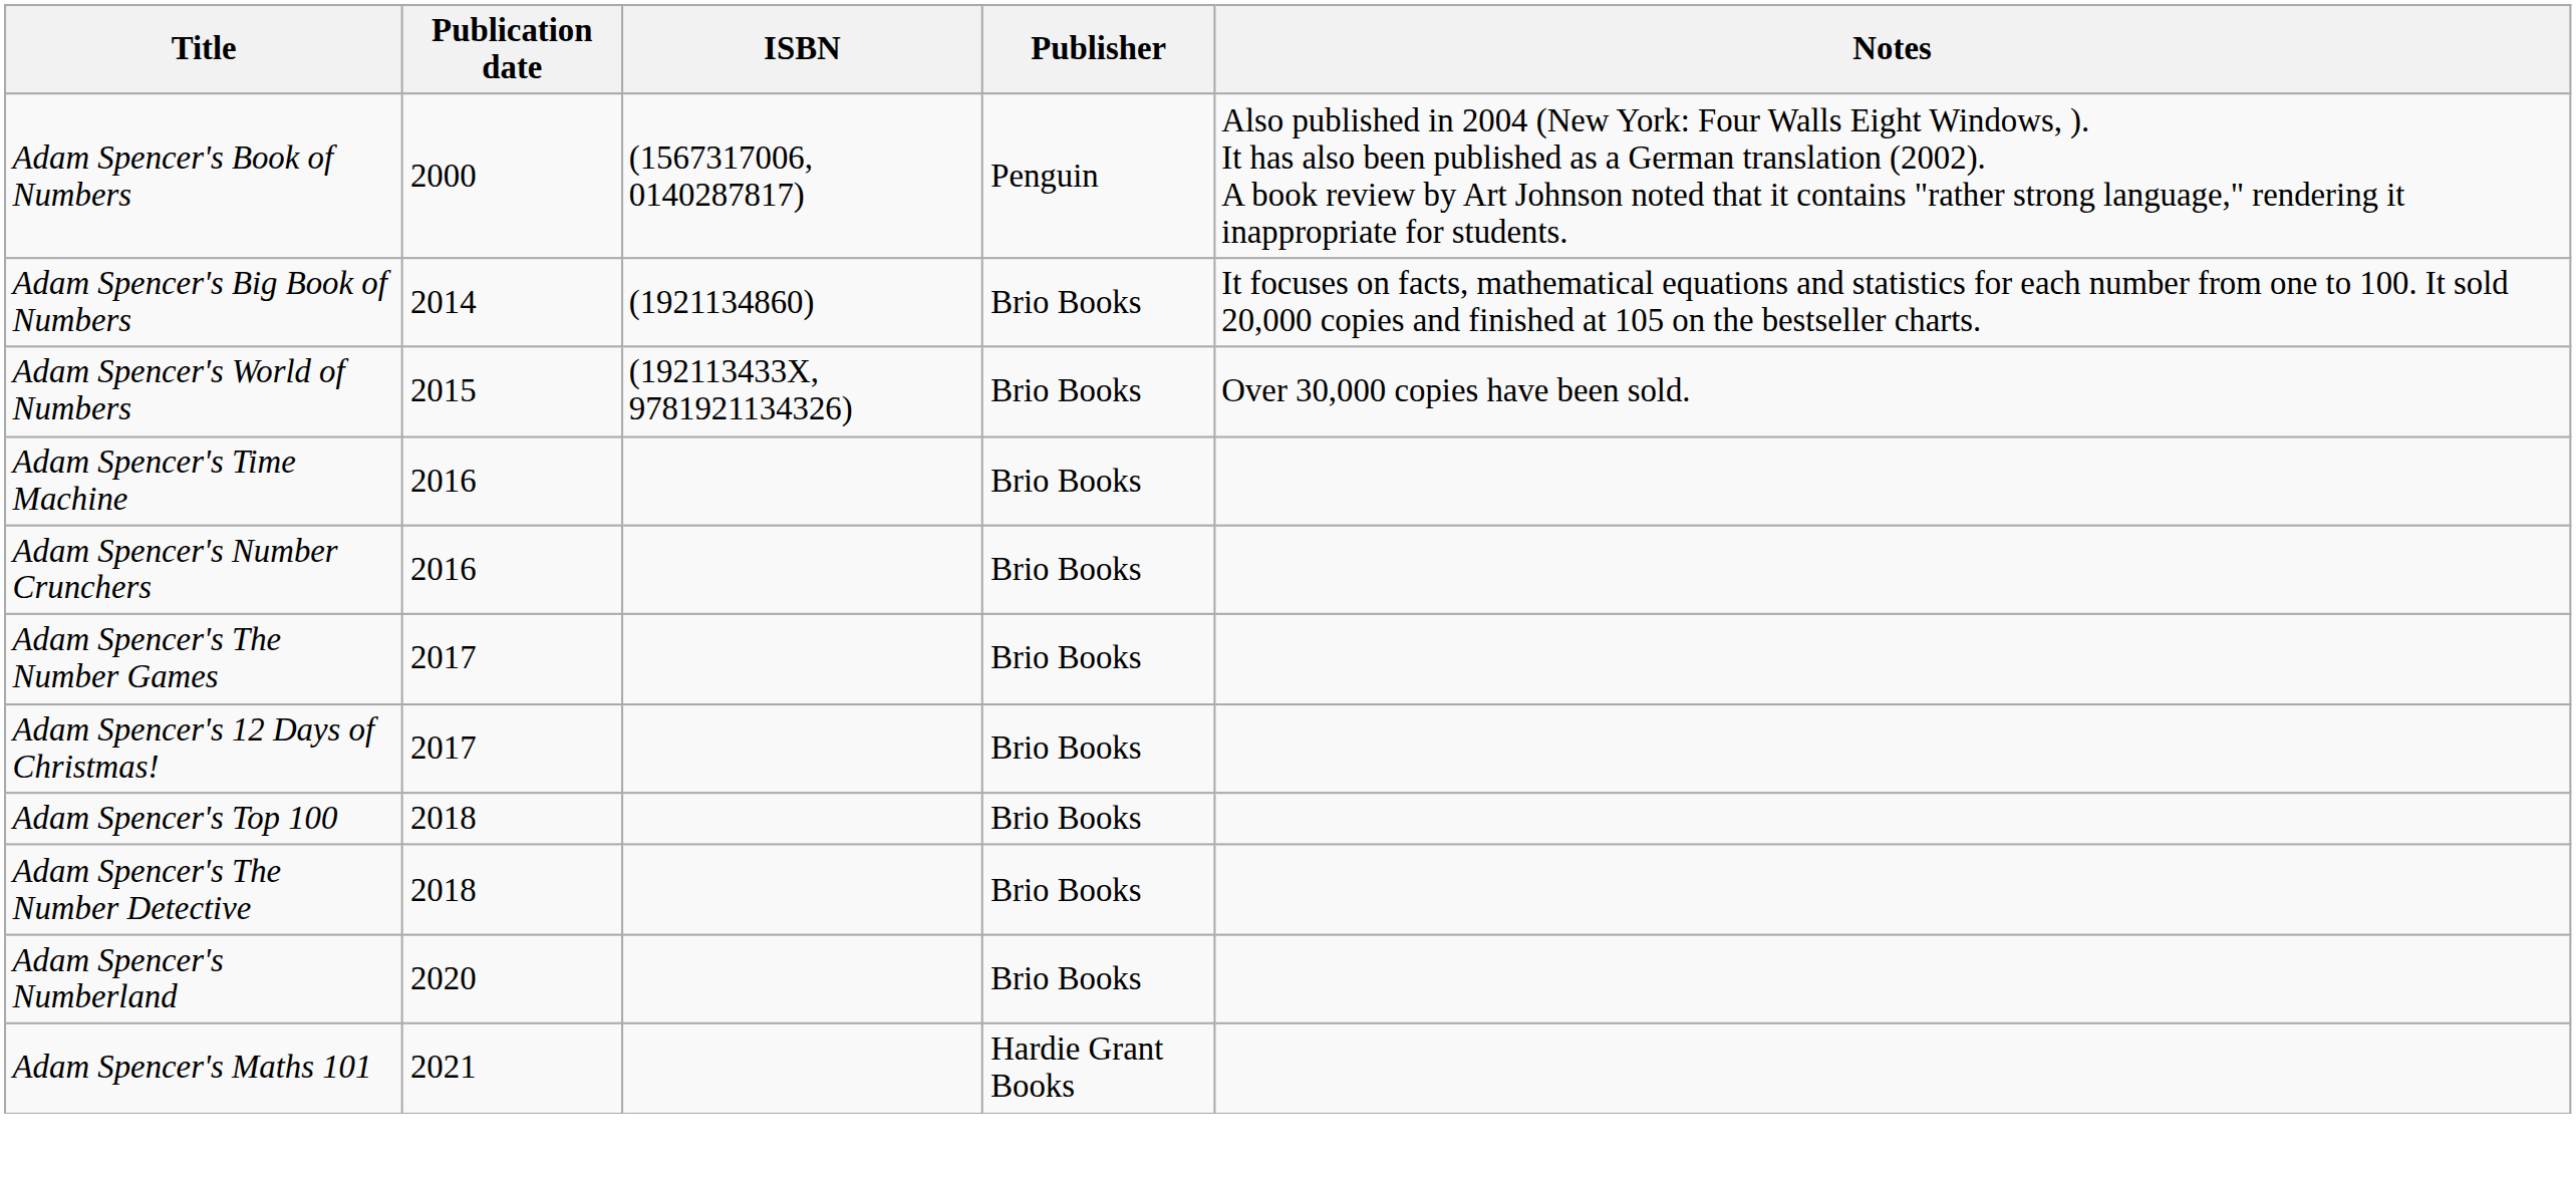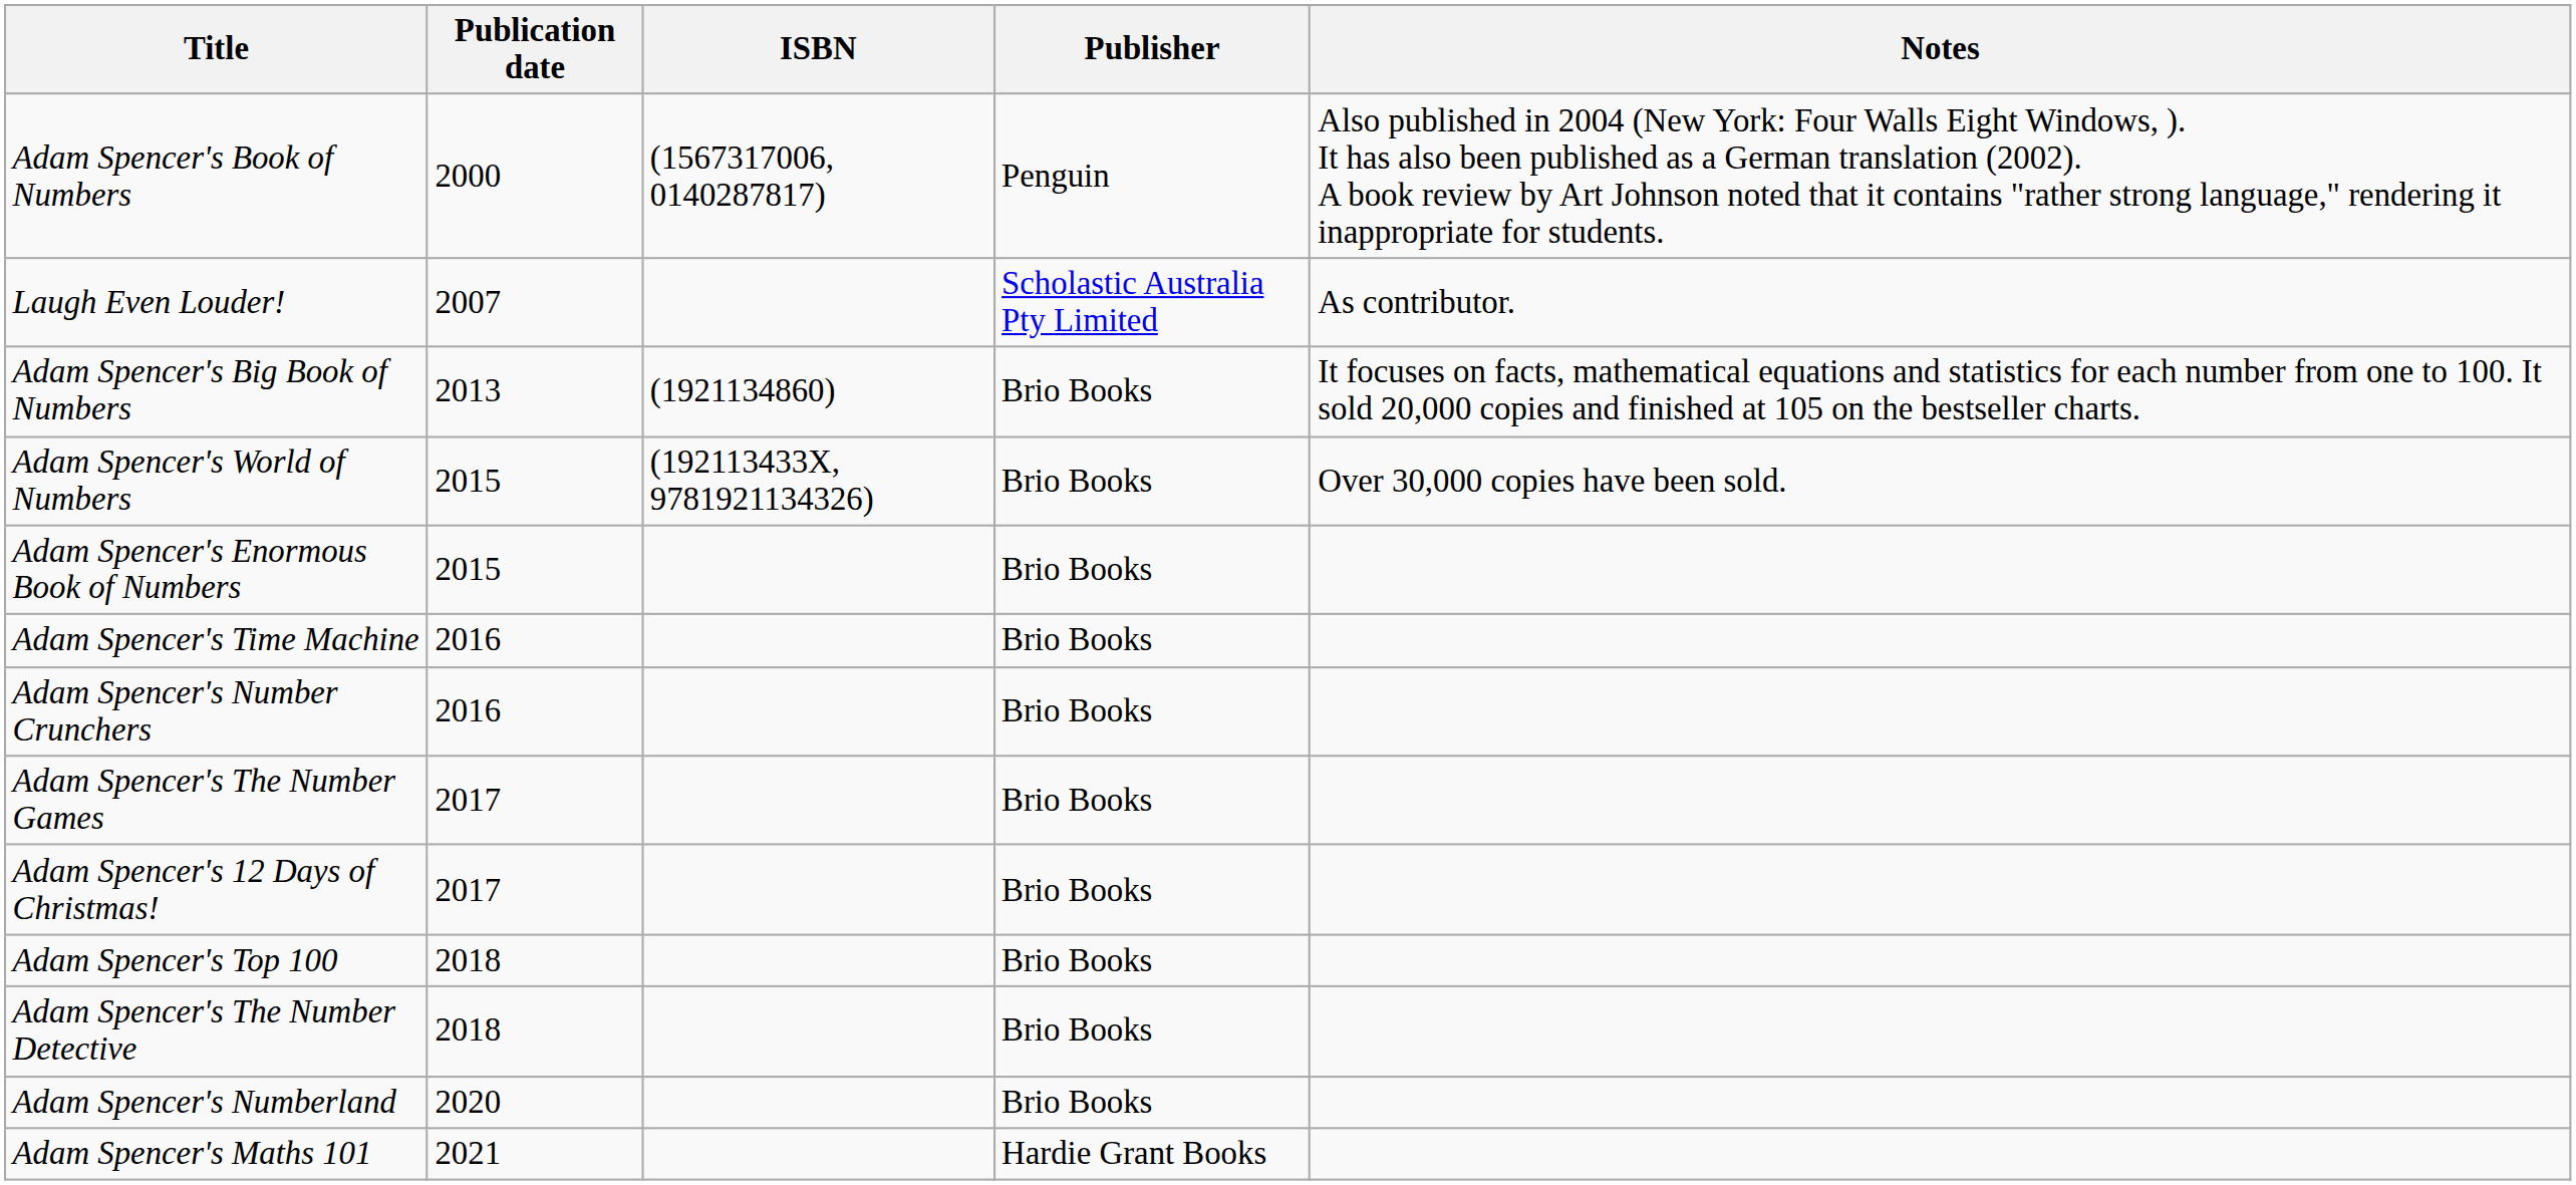+ row: Laugh Even Louder! | 2007 | Scholastic Australia Pty Limited | As contributor.
Adam Spencer's Big Book of Numbers | Publication date: 2014 -> 2013
+ row: Adam Spencer's Enormous Book of Numbers | 2015 | Brio Books
